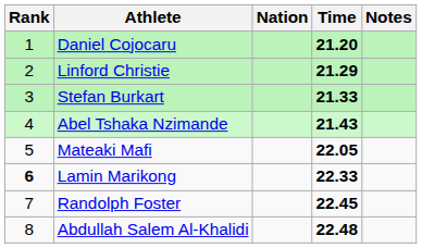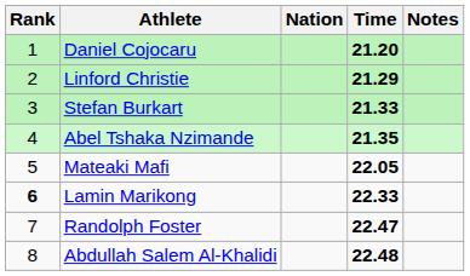Abel Tshaka Nzimande | Time: 21.43 -> 21.35
Randolph Foster | Time: 22.45 -> 22.47
